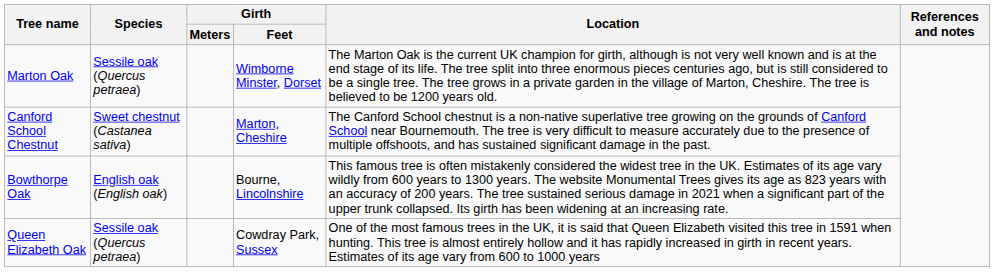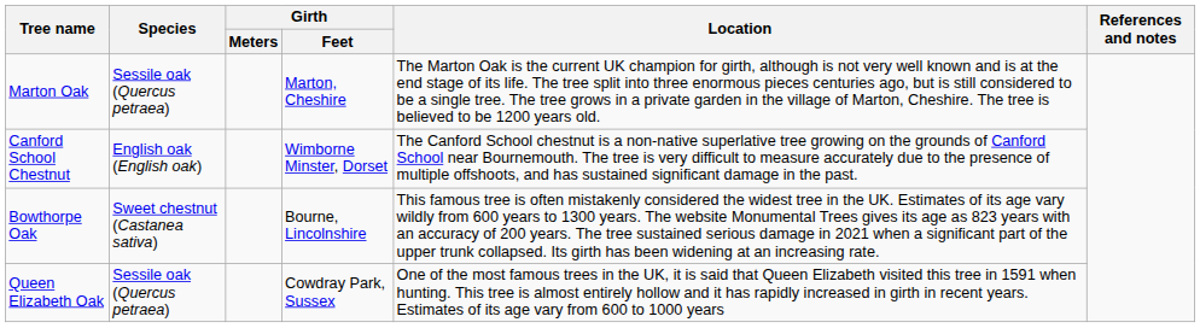Marton Oak | Girth / Feet: Wimborne Minster, Dorset -> Marton, Cheshire
Canford School Chestnut | Species: Sweet chestnut (Castanea sativa) -> English oak (English oak)
Canford School Chestnut | Girth / Feet: Marton, Cheshire -> Wimborne Minster, Dorset
Bowthorpe Oak | Species: English oak (English oak) -> Sweet chestnut (Castanea sativa)
